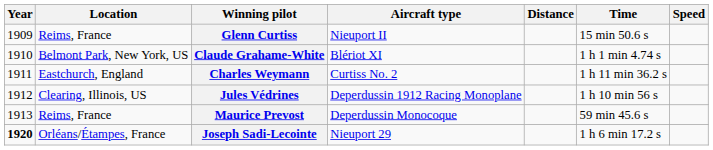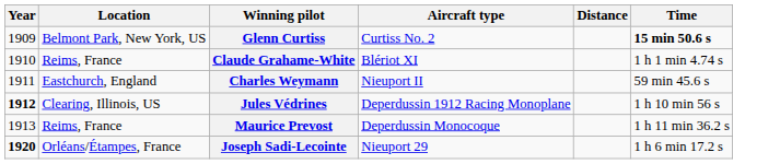- column: Speed
Glenn Curtiss | Location: Reims, France -> Belmont Park, New York, US
Glenn Curtiss | Aircraft type: Nieuport II -> Curtiss No. 2
Glenn Curtiss | Time: normal -> bold
Claude Grahame-White | Location: Belmont Park, New York, US -> Reims, France
Charles Weymann | Aircraft type: Curtiss No. 2 -> Nieuport II
Charles Weymann | Time: 1 h 11 min 36.2 s -> 59 min 45.6 s
Jules Védrines | Year: normal -> bold
Maurice Prevost | Time: 59 min 45.6 s -> 1 h 11 min 36.2 s
